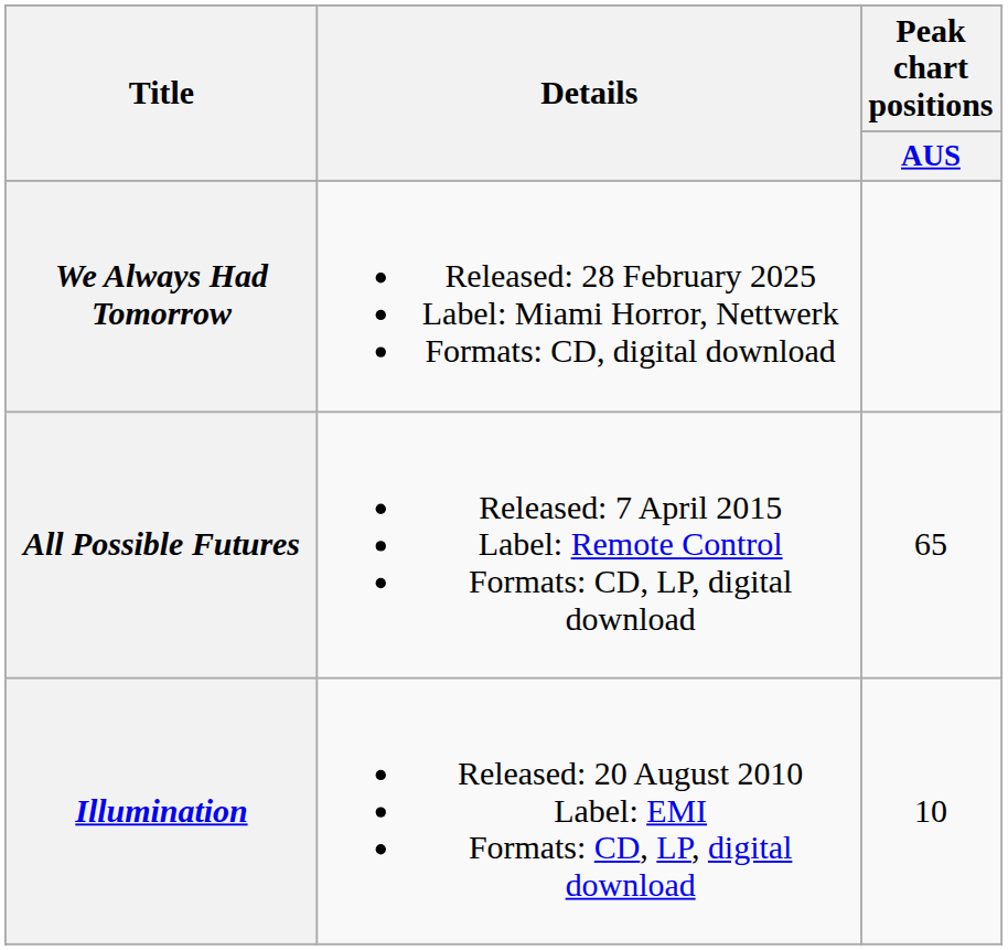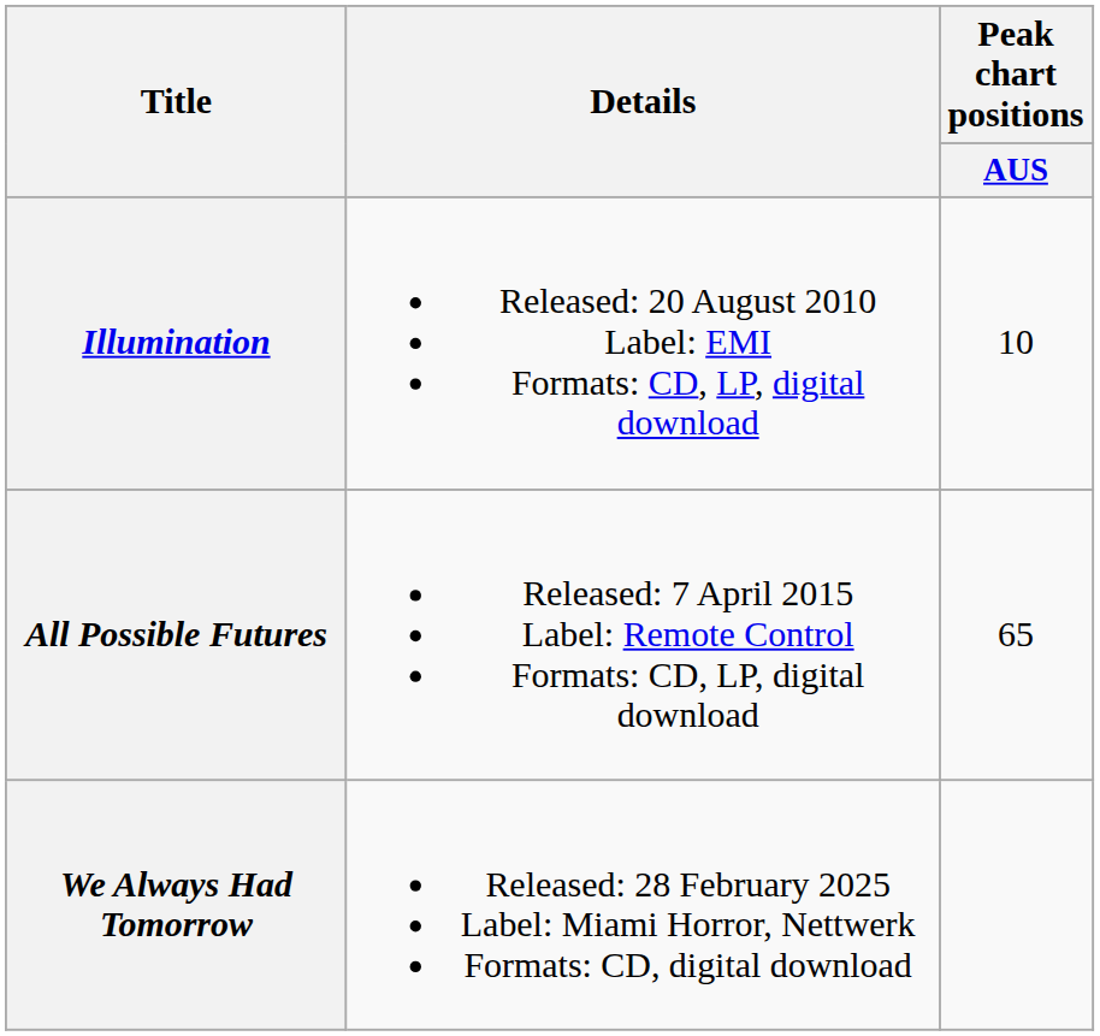rows swapped: Illumination <-> We Always Had Tomorrow
